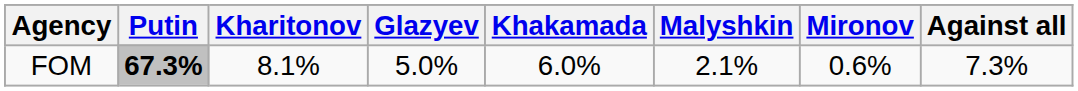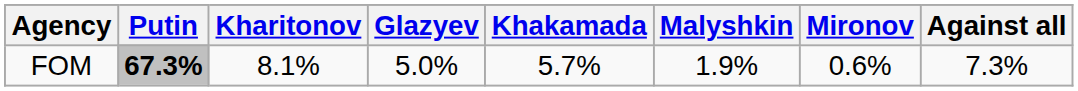FOM | Khakamada: 6.0% -> 5.7%
FOM | Malyshkin: 2.1% -> 1.9%
